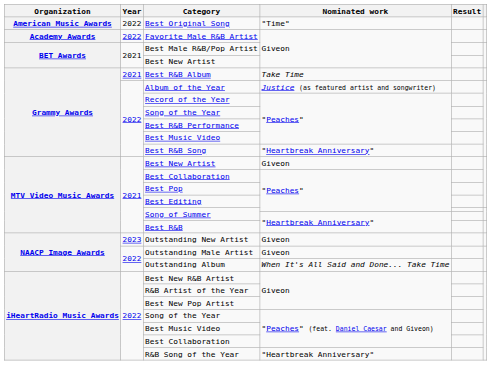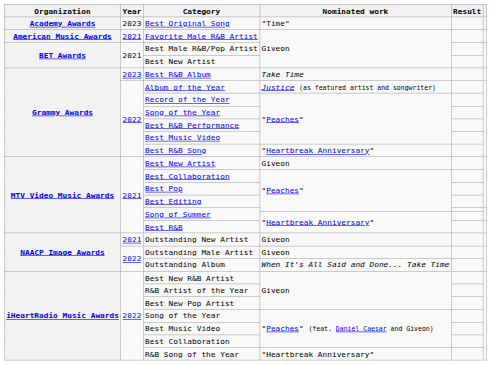Best Original Song | Organization: American Music Awards -> Academy Awards
Best Original Song | Year: 2022 -> 2023
Favorite Male R&B Artist | Organization: Academy Awards -> American Music Awards
Favorite Male R&B Artist | Year: 2022 -> 2021
Best R&B Album | Year: 2021 -> 2023
Outstanding New Artist | Year: 2023 -> 2021
